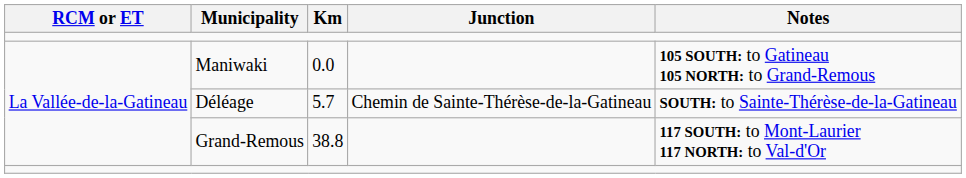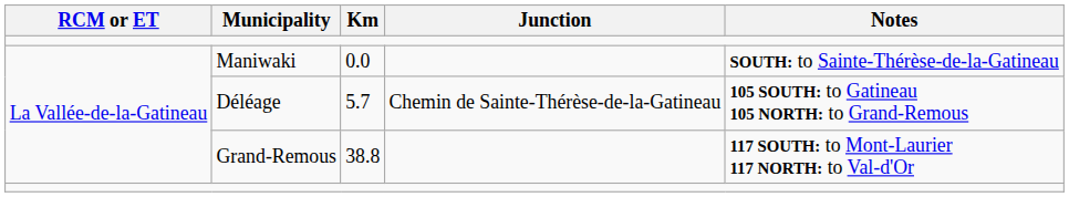Maniwaki | Notes: 105 SOUTH: to Gatineau 105 NORTH: to Grand-Remous -> SOUTH: to Sainte-Thérèse-de-la-Gatineau
Déléage | Notes: SOUTH: to Sainte-Thérèse-de-la-Gatineau -> 105 SOUTH: to Gatineau 105 NORTH: to Grand-Remous
